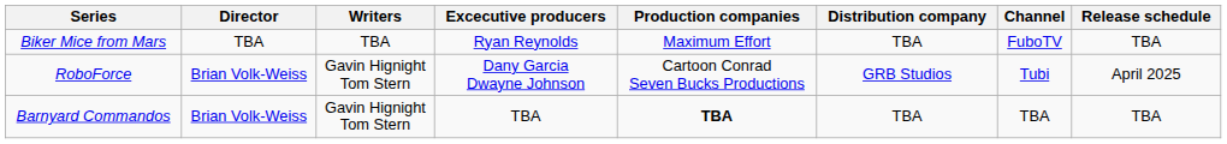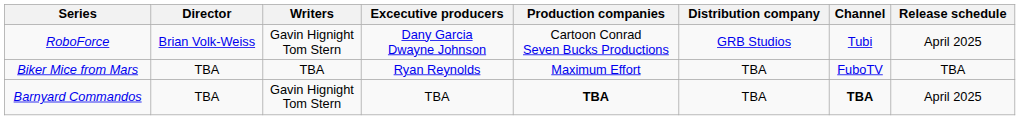rows swapped: RoboForce <-> Biker Mice from Mars
Barnyard Commandos | Director: Brian Volk-Weiss -> TBA
Barnyard Commandos | Channel: normal -> bold
Barnyard Commandos | Release schedule: TBA -> April 2025
